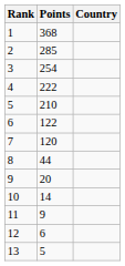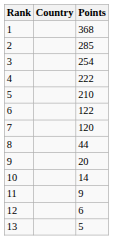columns swapped: Country <-> Points
